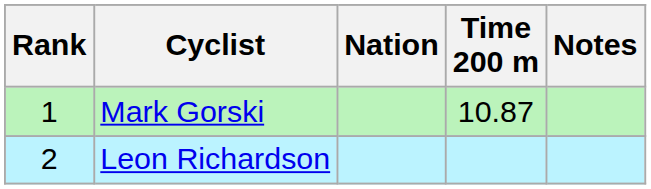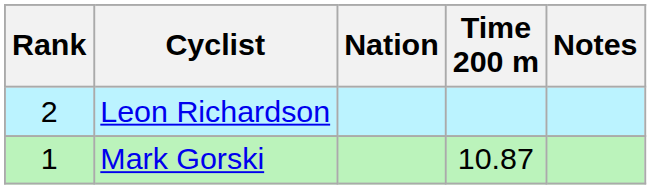rows swapped: Mark Gorski <-> Leon Richardson
